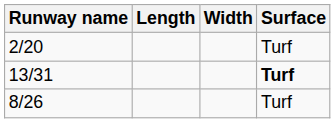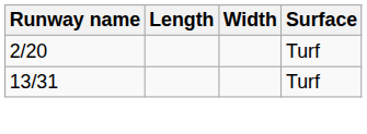13/31 | Surface: bold -> normal
- row: 8/26 | Turf
